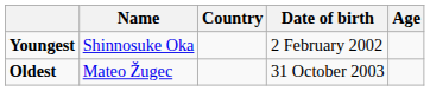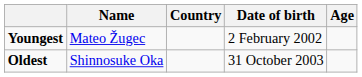Youngest | Name: Shinnosuke Oka -> Mateo Žugec
Oldest | Name: Mateo Žugec -> Shinnosuke Oka
